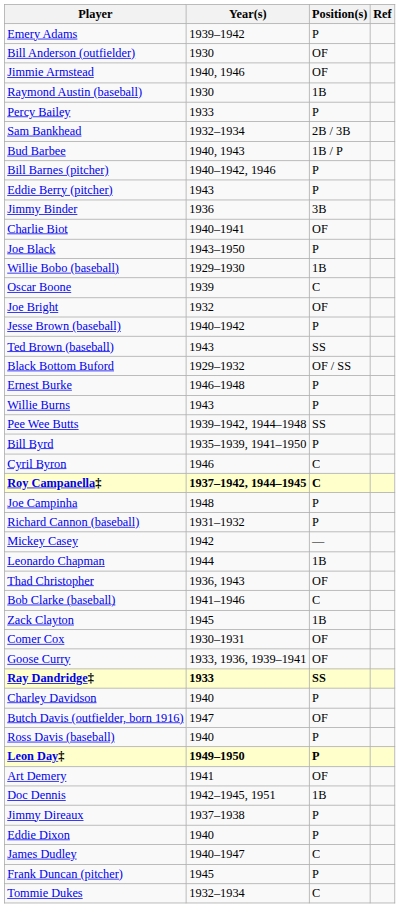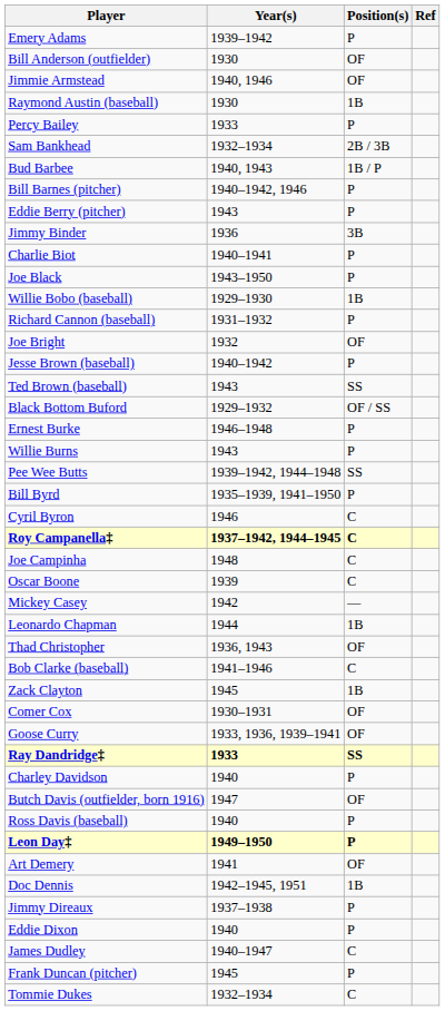Charlie Biot | Position(s): OF -> P
rows swapped: Oscar Boone <-> Richard Cannon (baseball)
Joe Campinha | Position(s): P -> C
